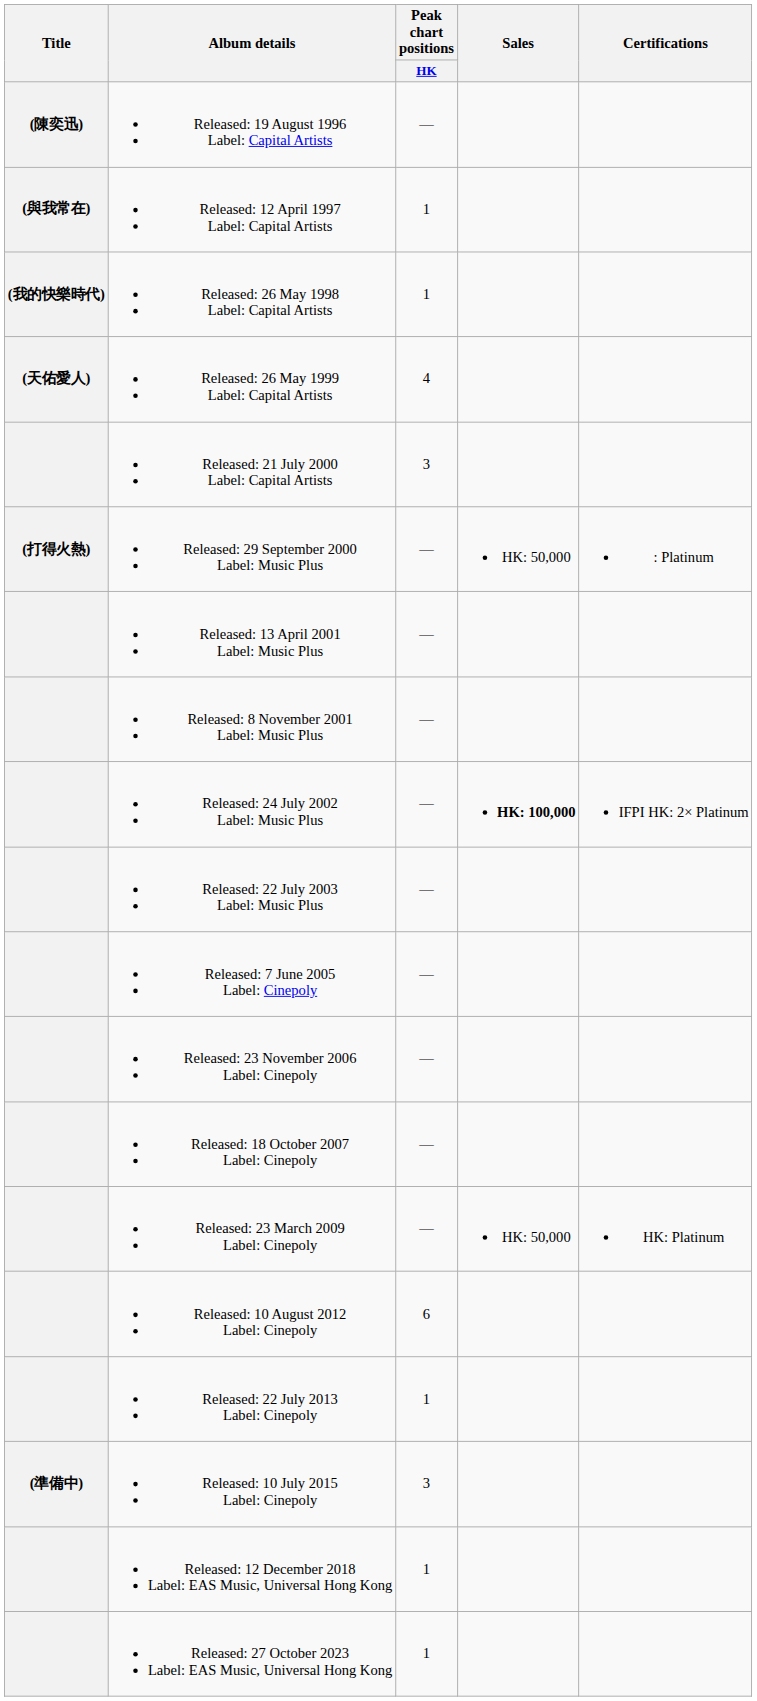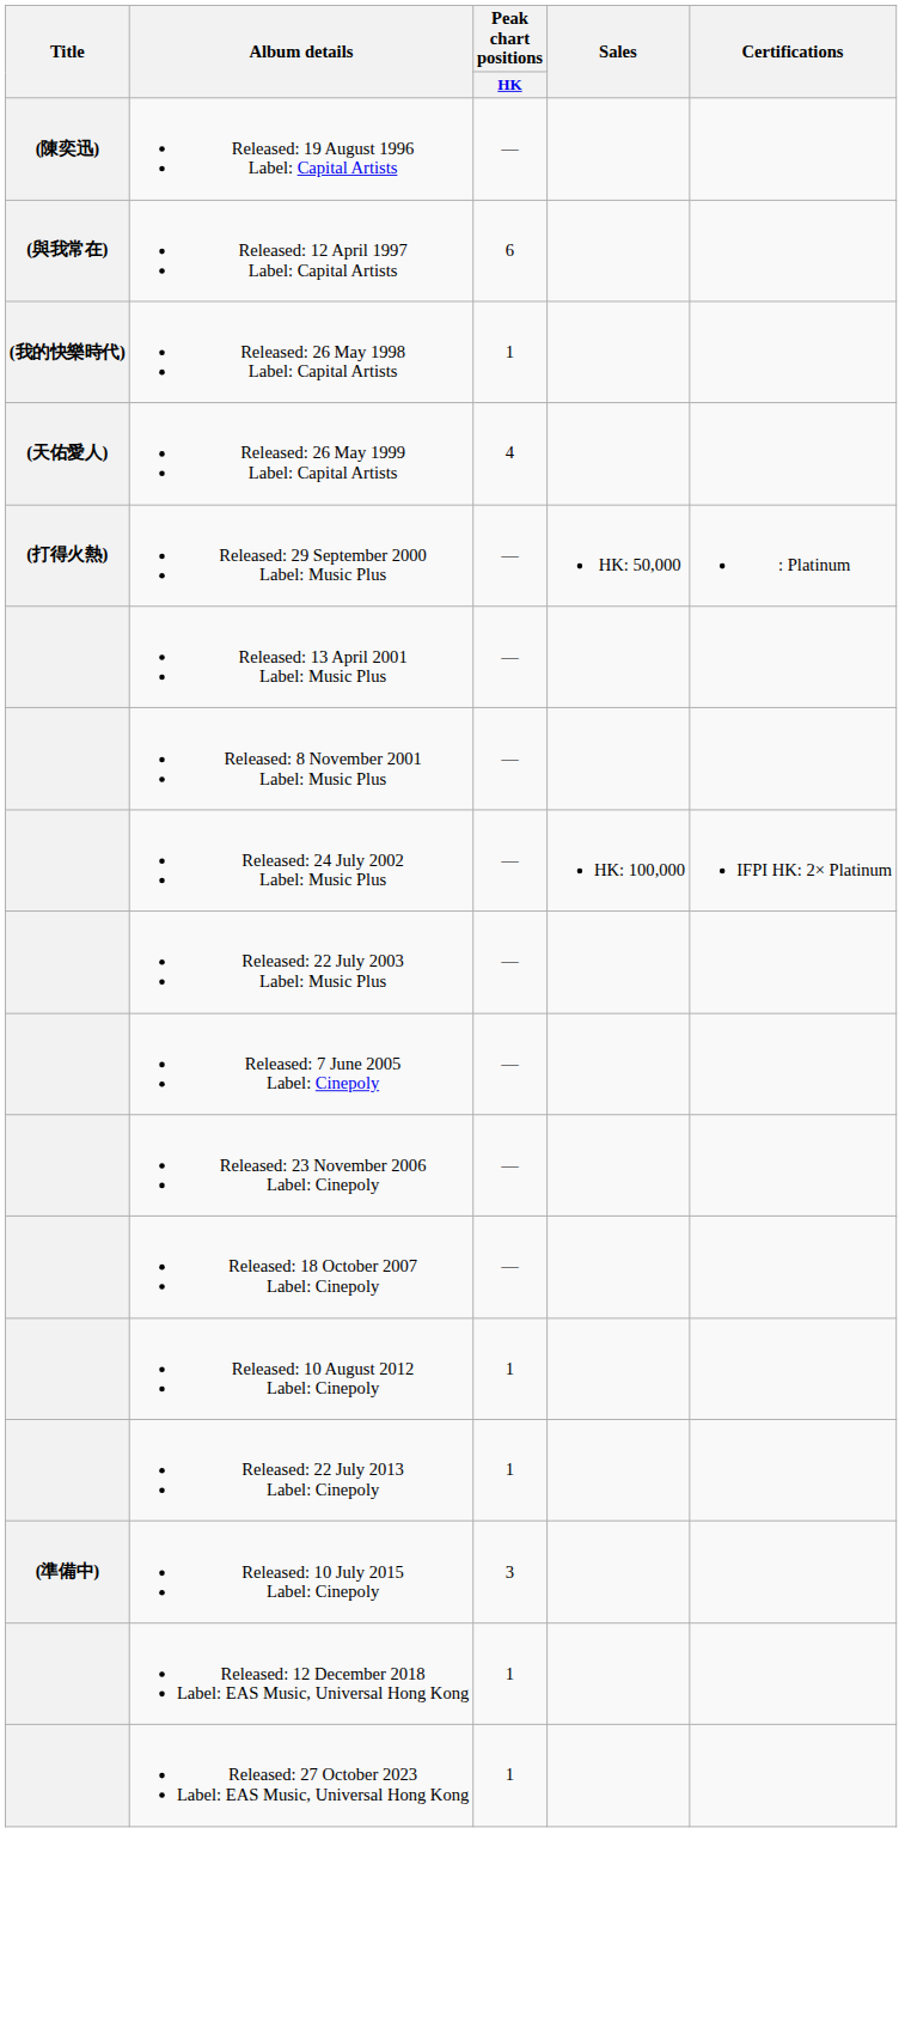Released: 12 April 1997 Label: Capital Artists | Peak chart positions / HK: 1 -> 6
- row: Released: 21 July 2000 Label: Capital Artists | 3
Released: 24 July 2002 Label: Music Plus | Sales: bold -> normal
- row: Released: 23 March 2009 Label: Cinepoly | — | HK: 50,000 | HK: Platinum
Released: 10 August 2012 Label: Cinepoly | Peak chart positions / HK: 6 -> 1
